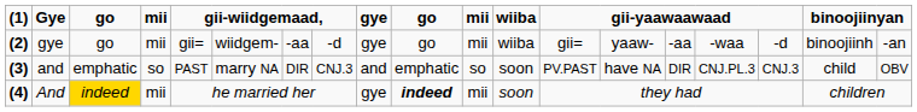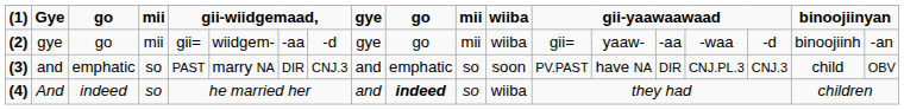And | column 3: gold background -> no background
And | column 4: mii -> so
And | gye: gye -> and
And | column 11: mii -> so
And | wiiba: soon -> wiiba
